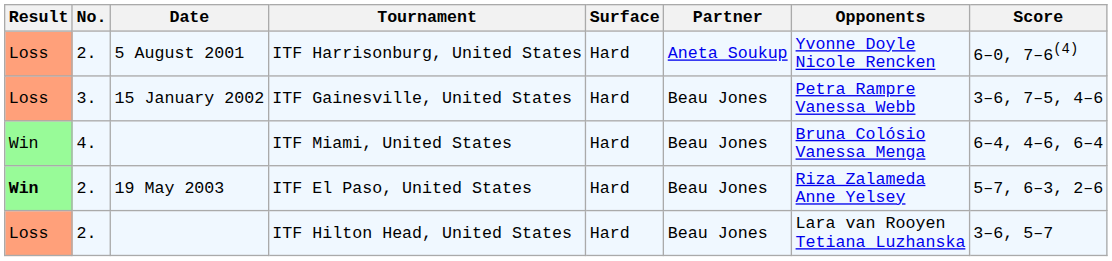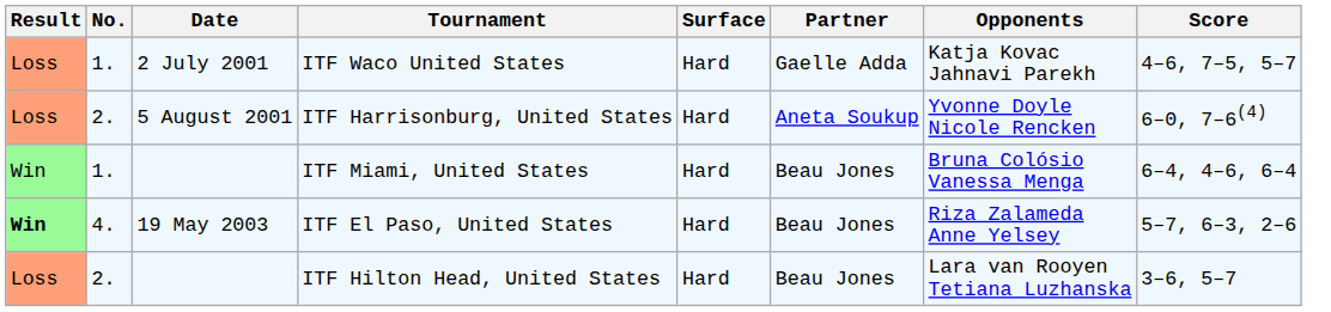+ row: Loss | 1. | 2 July 2001 | ITF Waco United States | Hard | Gaelle Adda | Katja Kovac Jahnavi Parekh | 4–6, 7–5, 5–7
- row: Loss | 3. | 15 January 2002 | ITF Gainesville, United States | Hard | Beau Jones | Petra Rampre Vanessa Webb | 3–6, 7–5, 4–6
ITF Miami, United States | No.: 4. -> 1.
ITF El Paso, United States | No.: 2. -> 4.
